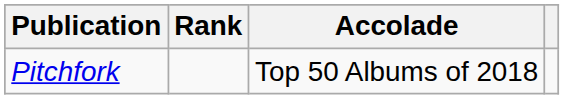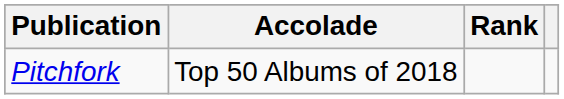columns swapped: Accolade <-> Rank
